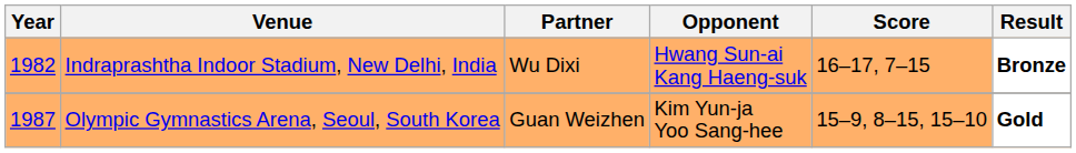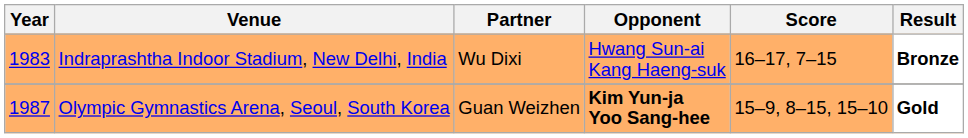Indraprashtha Indoor Stadium, New Delhi, India | Year: 1982 -> 1983
Olympic Gymnastics Arena, Seoul, South Korea | Opponent: normal -> bold
